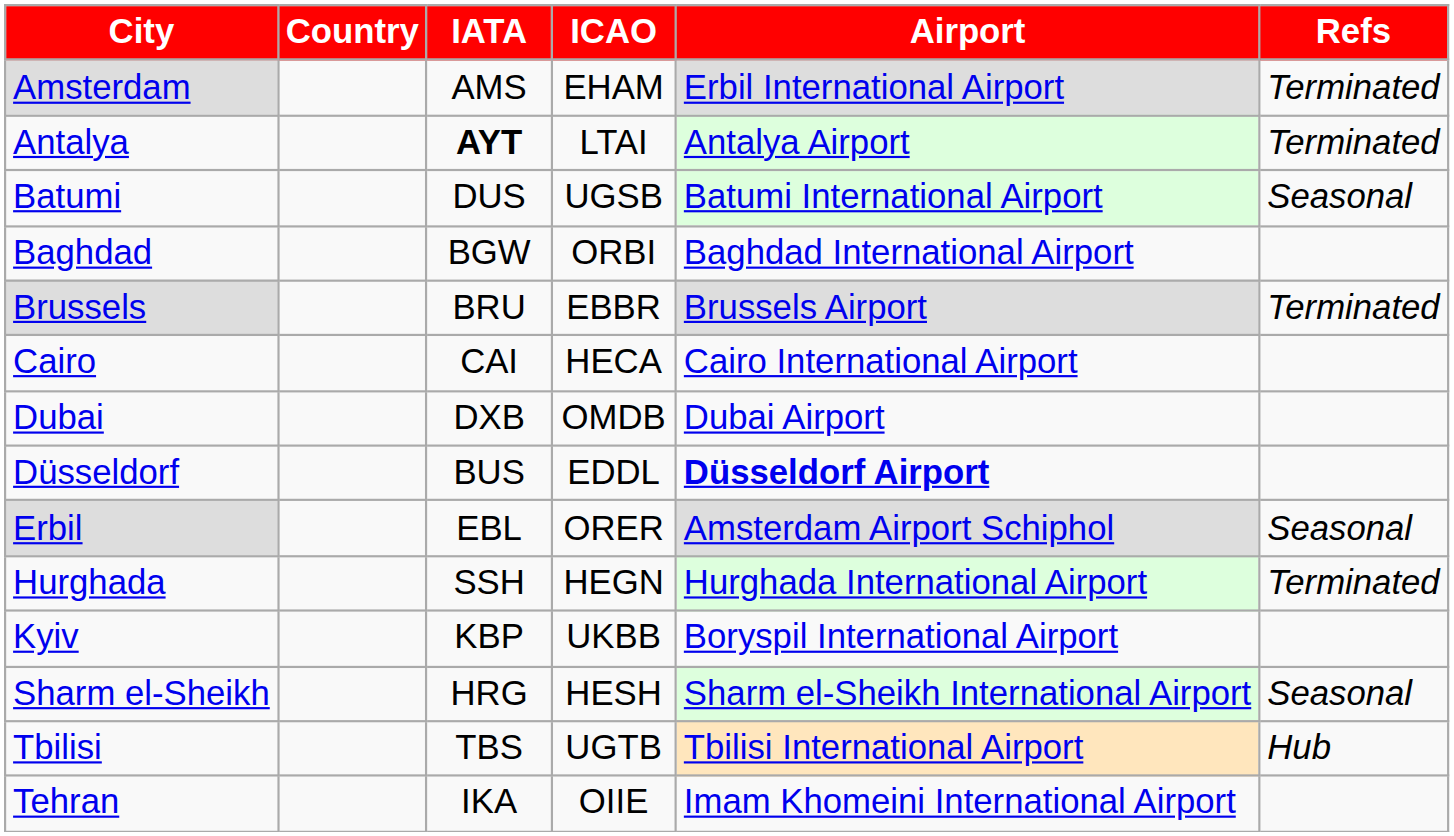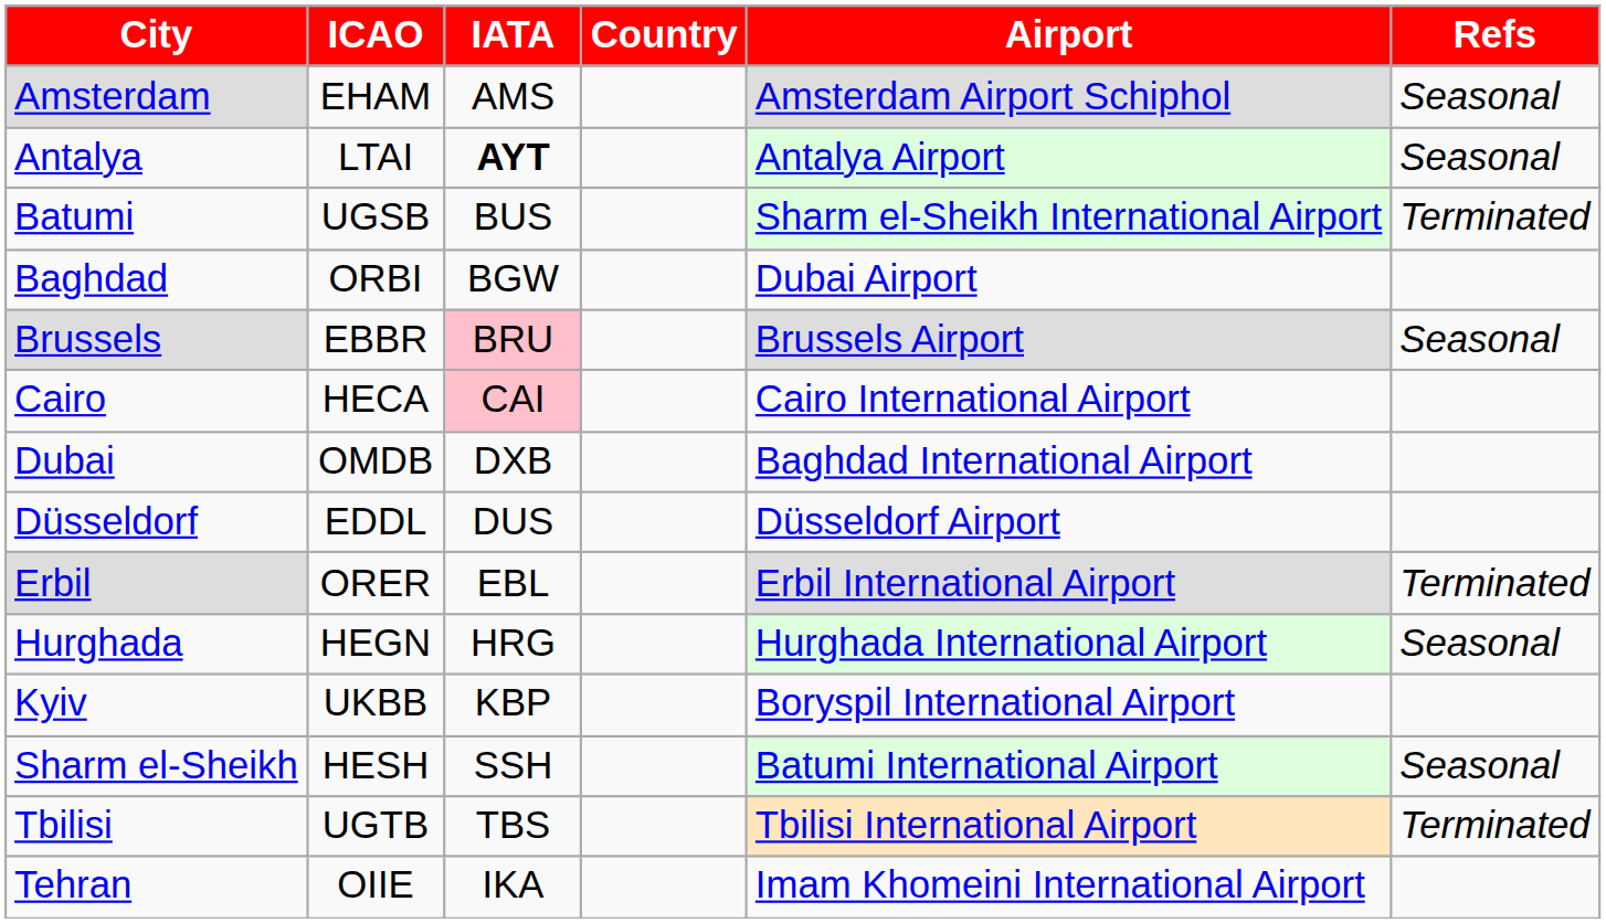columns swapped: Country <-> ICAO
Amsterdam | Airport: Erbil International Airport -> Amsterdam Airport Schiphol
Amsterdam | Refs: Terminated -> Seasonal
Antalya | Refs: Terminated -> Seasonal
Batumi | IATA: DUS -> BUS
Batumi | Airport: Batumi International Airport -> Sharm el-Sheikh International Airport
Batumi | Refs: Seasonal -> Terminated
Baghdad | Airport: Baghdad International Airport -> Dubai Airport
Brussels | IATA: no background -> pink background
Brussels | Refs: Terminated -> Seasonal
Cairo | IATA: no background -> pink background
Dubai | Airport: Dubai Airport -> Baghdad International Airport
Düsseldorf | IATA: BUS -> DUS
Düsseldorf | Airport: bold -> normal
Erbil | Airport: Amsterdam Airport Schiphol -> Erbil International Airport
Erbil | Refs: Seasonal -> Terminated
Hurghada | IATA: SSH -> HRG
Hurghada | Refs: Terminated -> Seasonal
Sharm el-Sheikh | IATA: HRG -> SSH
Sharm el-Sheikh | Airport: Sharm el-Sheikh International Airport -> Batumi International Airport
Tbilisi | Refs: Hub -> Terminated
